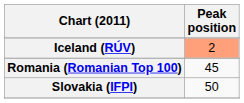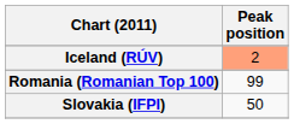Romania (Romanian Top 100) | Peak position: 45 -> 99
